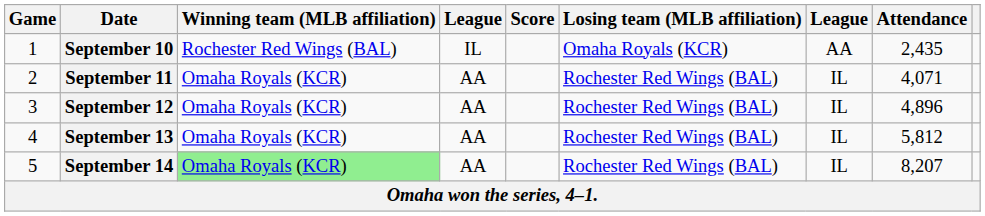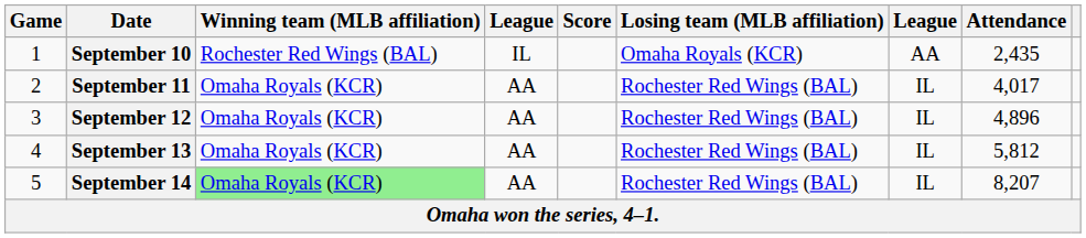September 11 | Attendance: 4,071 -> 4,017
